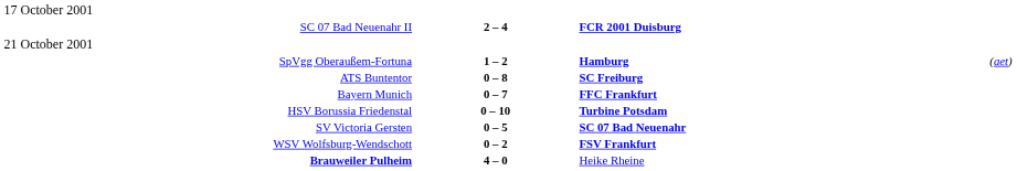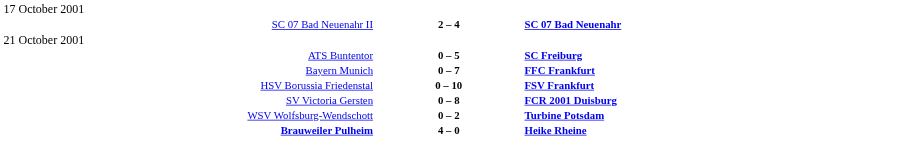SC 07 Bad Neuenahr II | column 3: FCR 2001 Duisburg -> SC 07 Bad Neuenahr
- row: SpVgg Oberaußem-Fortuna | 1 – 2 | Hamburg | (aet)
ATS Buntentor | column 2: 0 – 8 -> 0 – 5
HSV Borussia Friedenstal | column 3: Turbine Potsdam -> FSV Frankfurt
SV Victoria Gersten | column 2: 0 – 5 -> 0 – 8
SV Victoria Gersten | column 3: SC 07 Bad Neuenahr -> FCR 2001 Duisburg
WSV Wolfsburg-Wendschott | column 3: FSV Frankfurt -> Turbine Potsdam
Brauweiler Pulheim | column 3: normal -> bold
